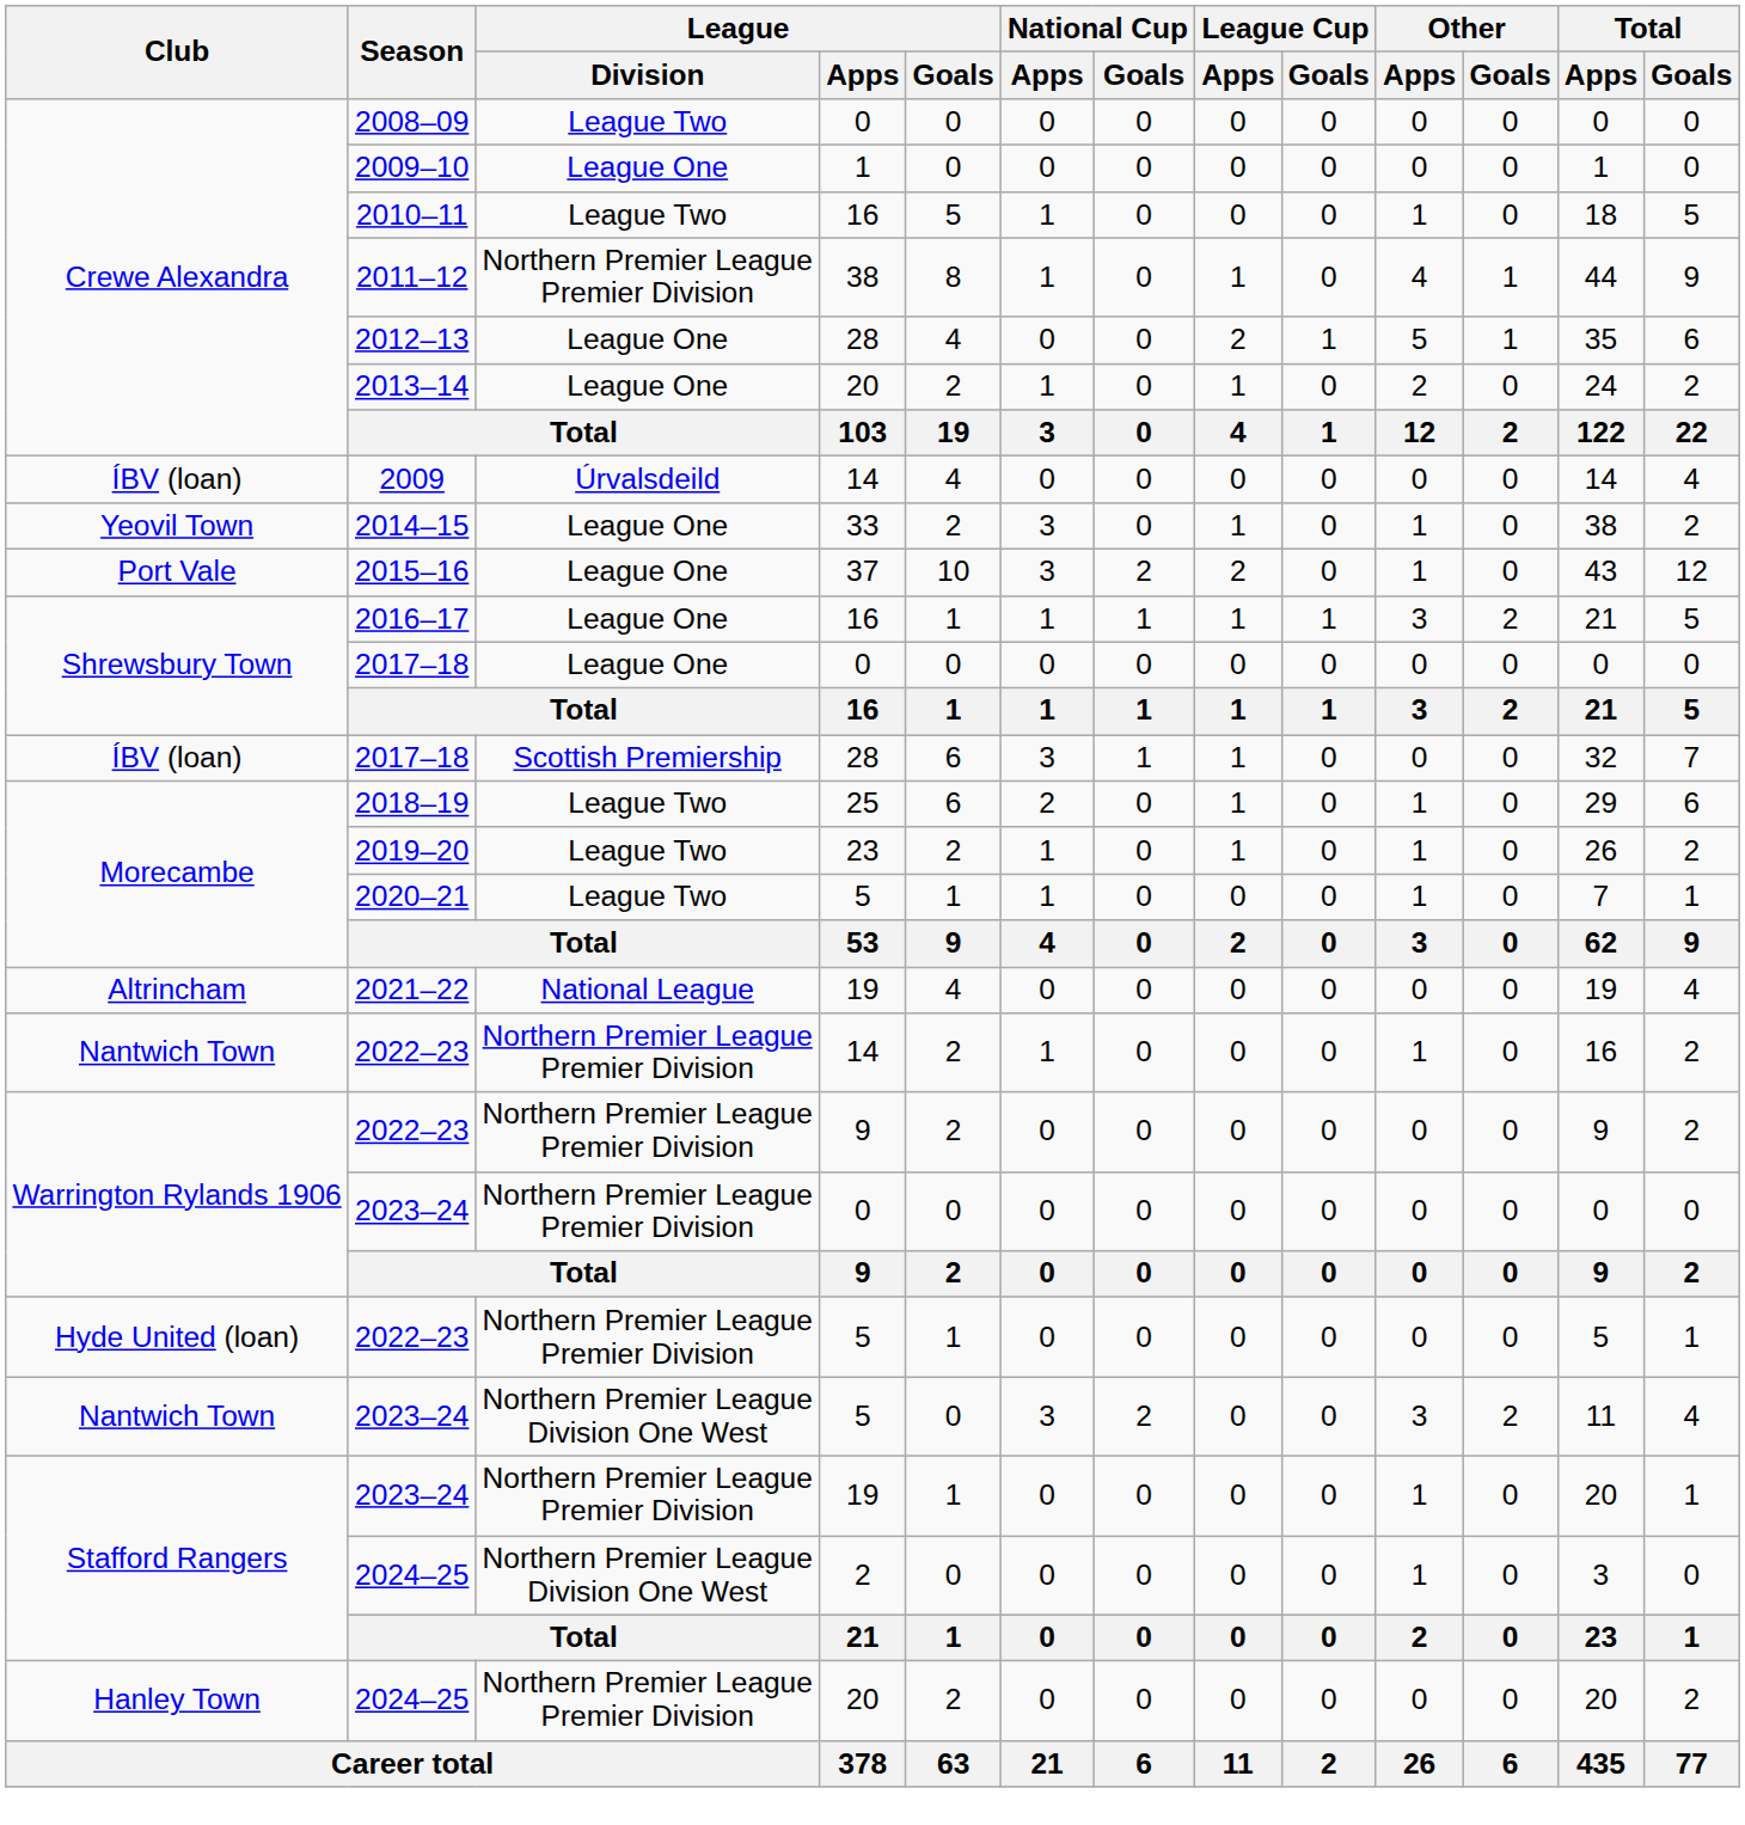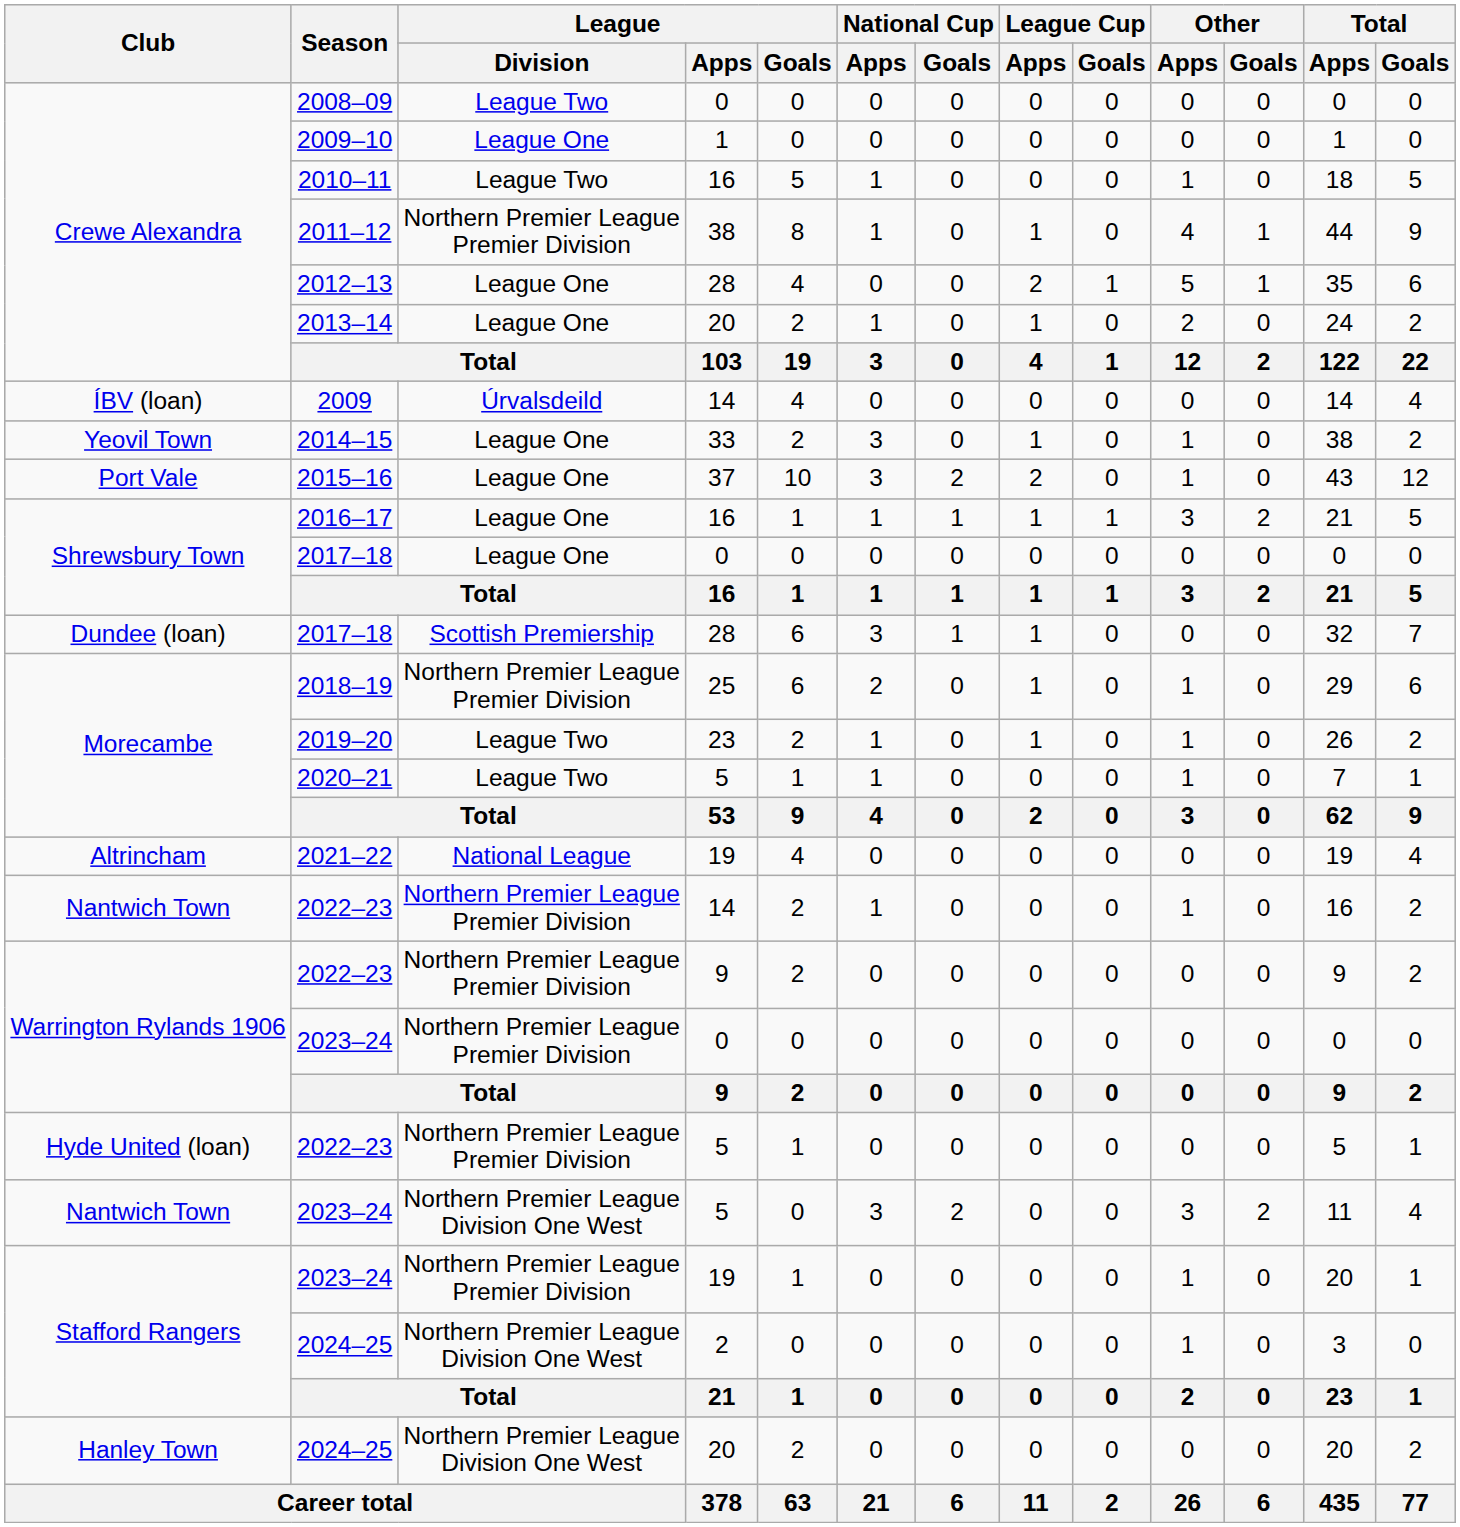2017–18 / 28 | Club: ÍBV (loan) -> Dundee (loan)
2018–19 | League / Division: League Two -> Northern Premier League Premier Division
2024–25 / 20 | League / Division: Northern Premier League Premier Division -> Northern Premier League Division One West
